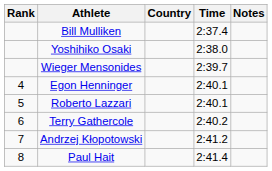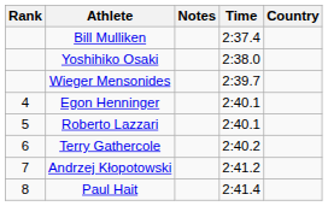columns swapped: Country <-> Notes
